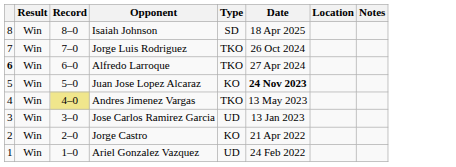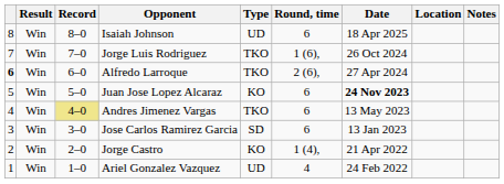+ column: Round, time | 6 | 1 (6), | 2 (6), | 6 | 6 | 6 | 1 (4), | 4
Isaiah Johnson | Type: SD -> UD
Jose Carlos Ramirez Garcia | Type: UD -> SD
